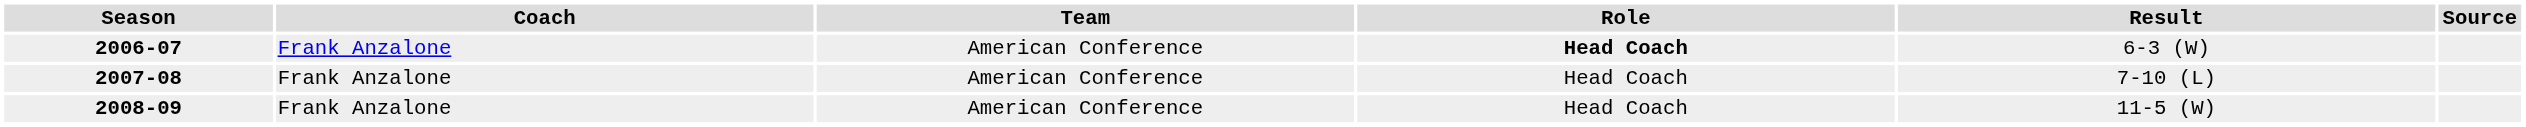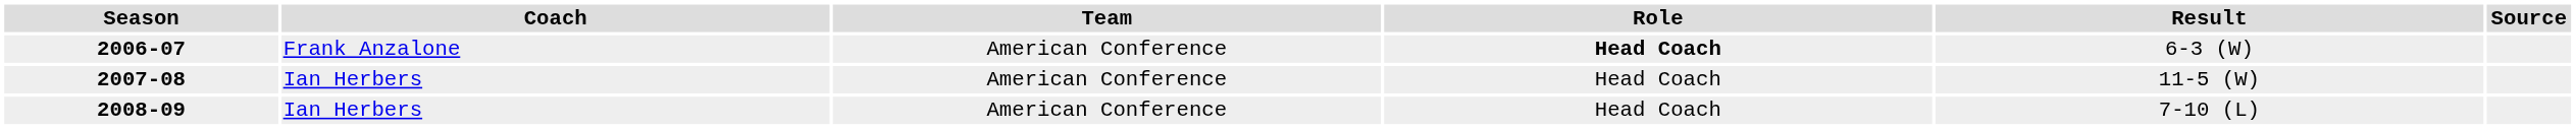2007-08 | Coach: Frank Anzalone -> Ian Herbers
2007-08 | Result: 7-10 (L) -> 11-5 (W)
2008-09 | Coach: Frank Anzalone -> Ian Herbers
2008-09 | Result: 11-5 (W) -> 7-10 (L)
